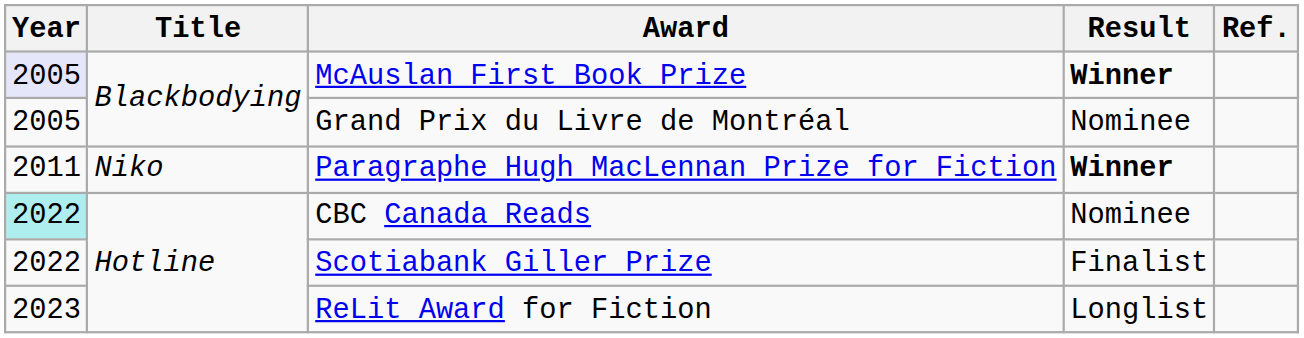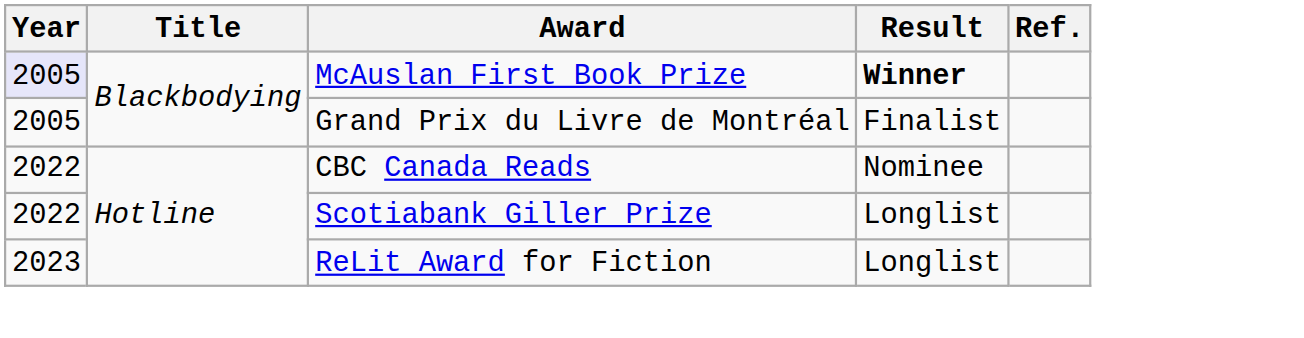Grand Prix du Livre de Montréal | Result: Nominee -> Finalist
- row: 2011 | Niko | Paragraphe Hugh MacLennan Prize for Fiction | Winner
CBC Canada Reads | Year: paleturquoise background -> no background
Scotiabank Giller Prize | Result: Finalist -> Longlist
